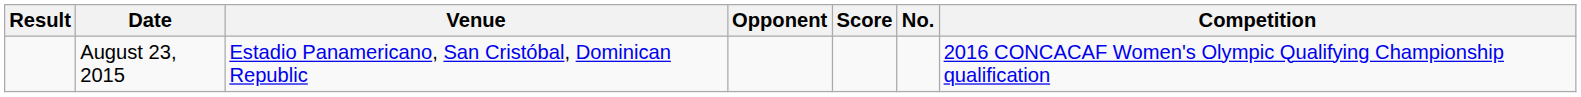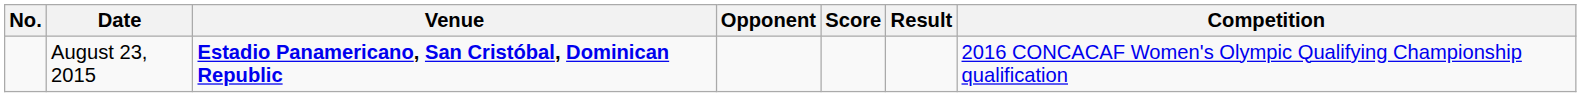columns swapped: No. <-> Result
August 23, 2015 | Venue: normal -> bold
